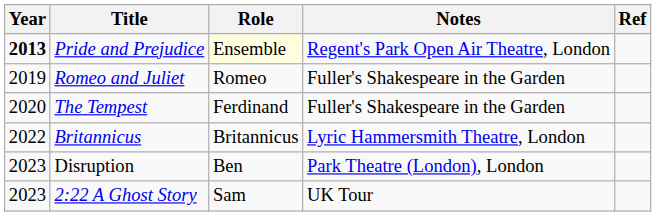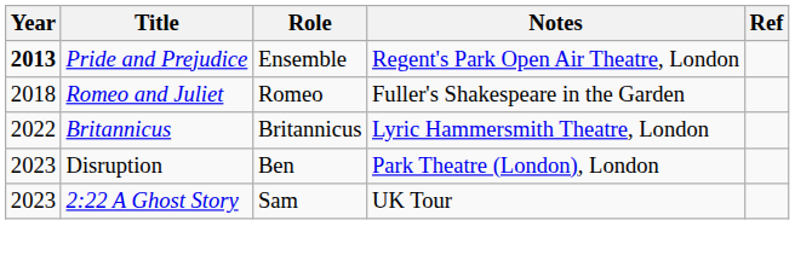Pride and Prejudice | Role: lightyellow background -> no background
Romeo and Juliet | Year: 2019 -> 2018
- row: 2020 | The Tempest | Ferdinand | Fuller's Shakespeare in the Garden
